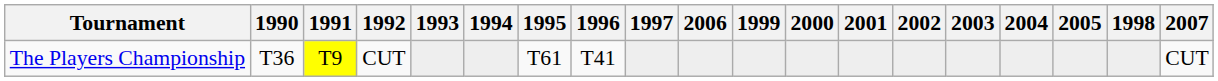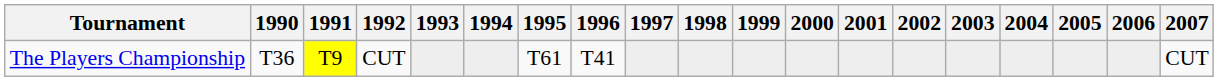columns swapped: 1998 <-> 2006
